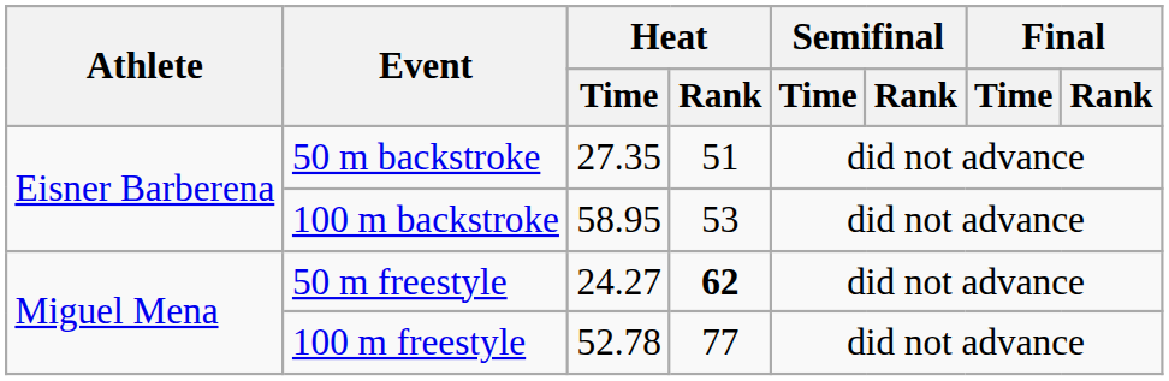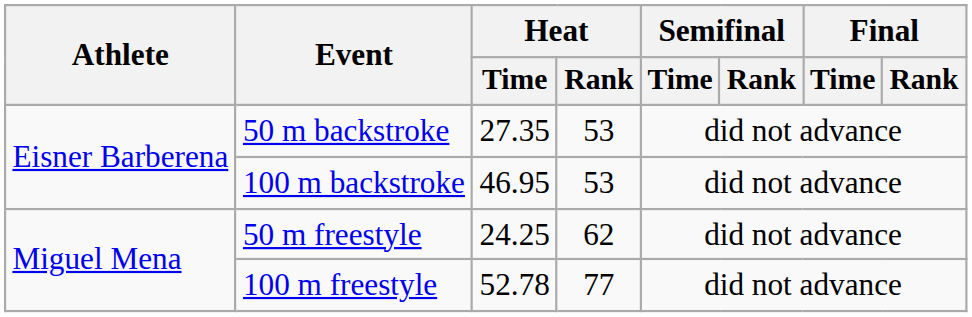50 m backstroke | Heat / Rank: 51 -> 53
100 m backstroke | Heat / Time: 58.95 -> 46.95
50 m freestyle | Heat / Time: 24.27 -> 24.25
50 m freestyle | Heat / Rank: bold -> normal
